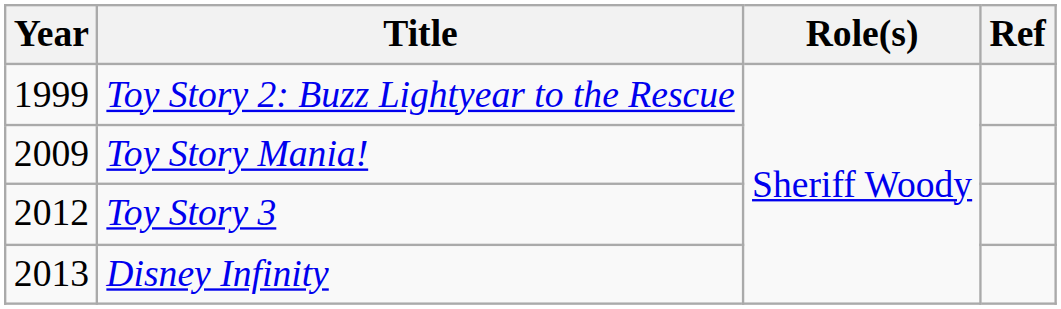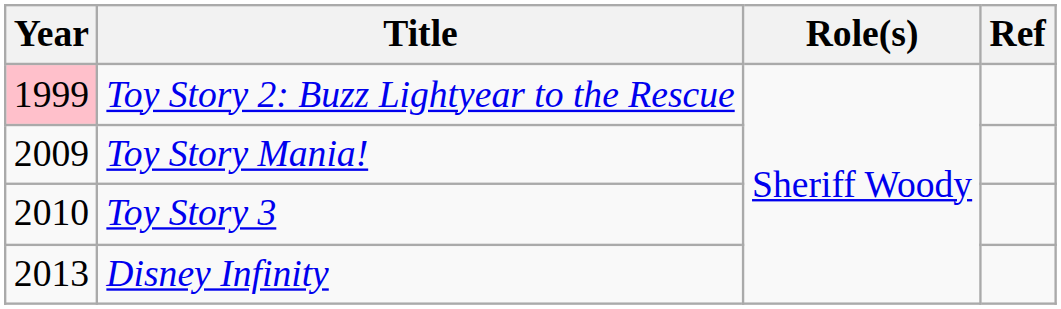Toy Story 2: Buzz Lightyear to the Rescue | Year: no background -> pink background
Toy Story 3 | Year: 2012 -> 2010
